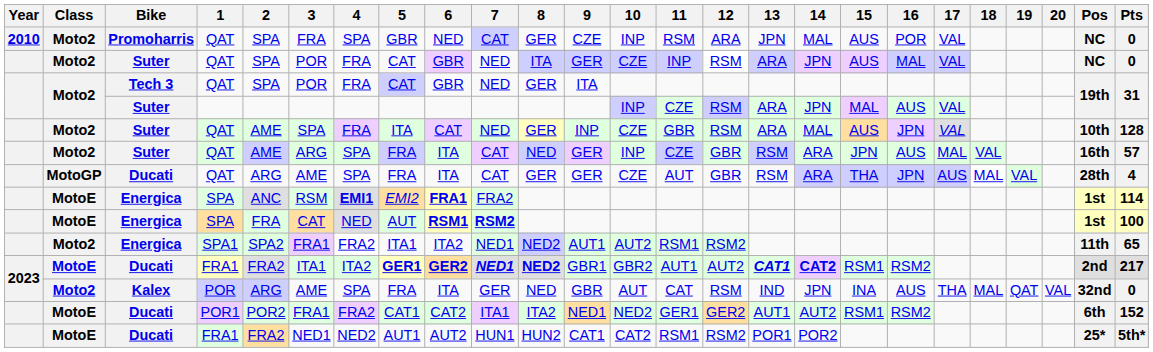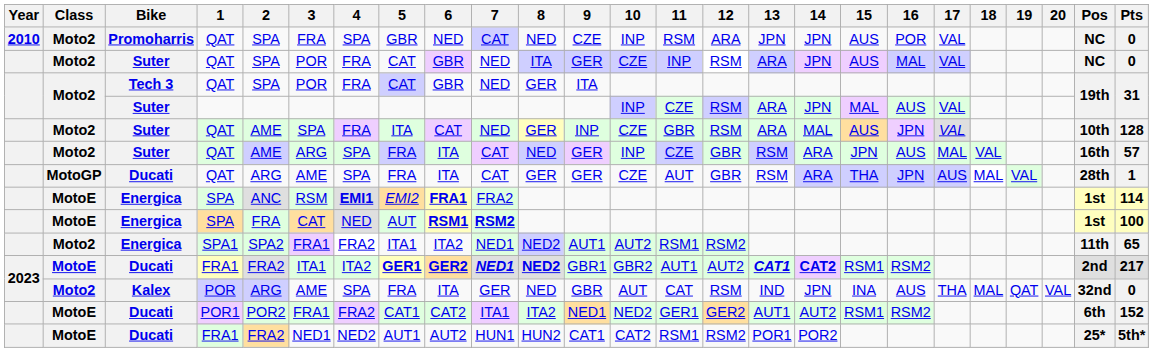Promoharris / QAT | 8: GER -> NED
Promoharris / QAT | 14: MAL -> JPN
Ducati / QAT | Pts: 4 -> 1
